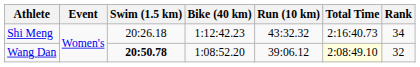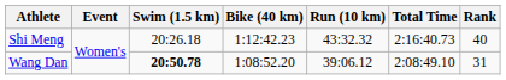Shi Meng | Rank: 34 -> 40
Wang Dan | Total Time: lightyellow background -> no background
Wang Dan | Rank: 32 -> 31
